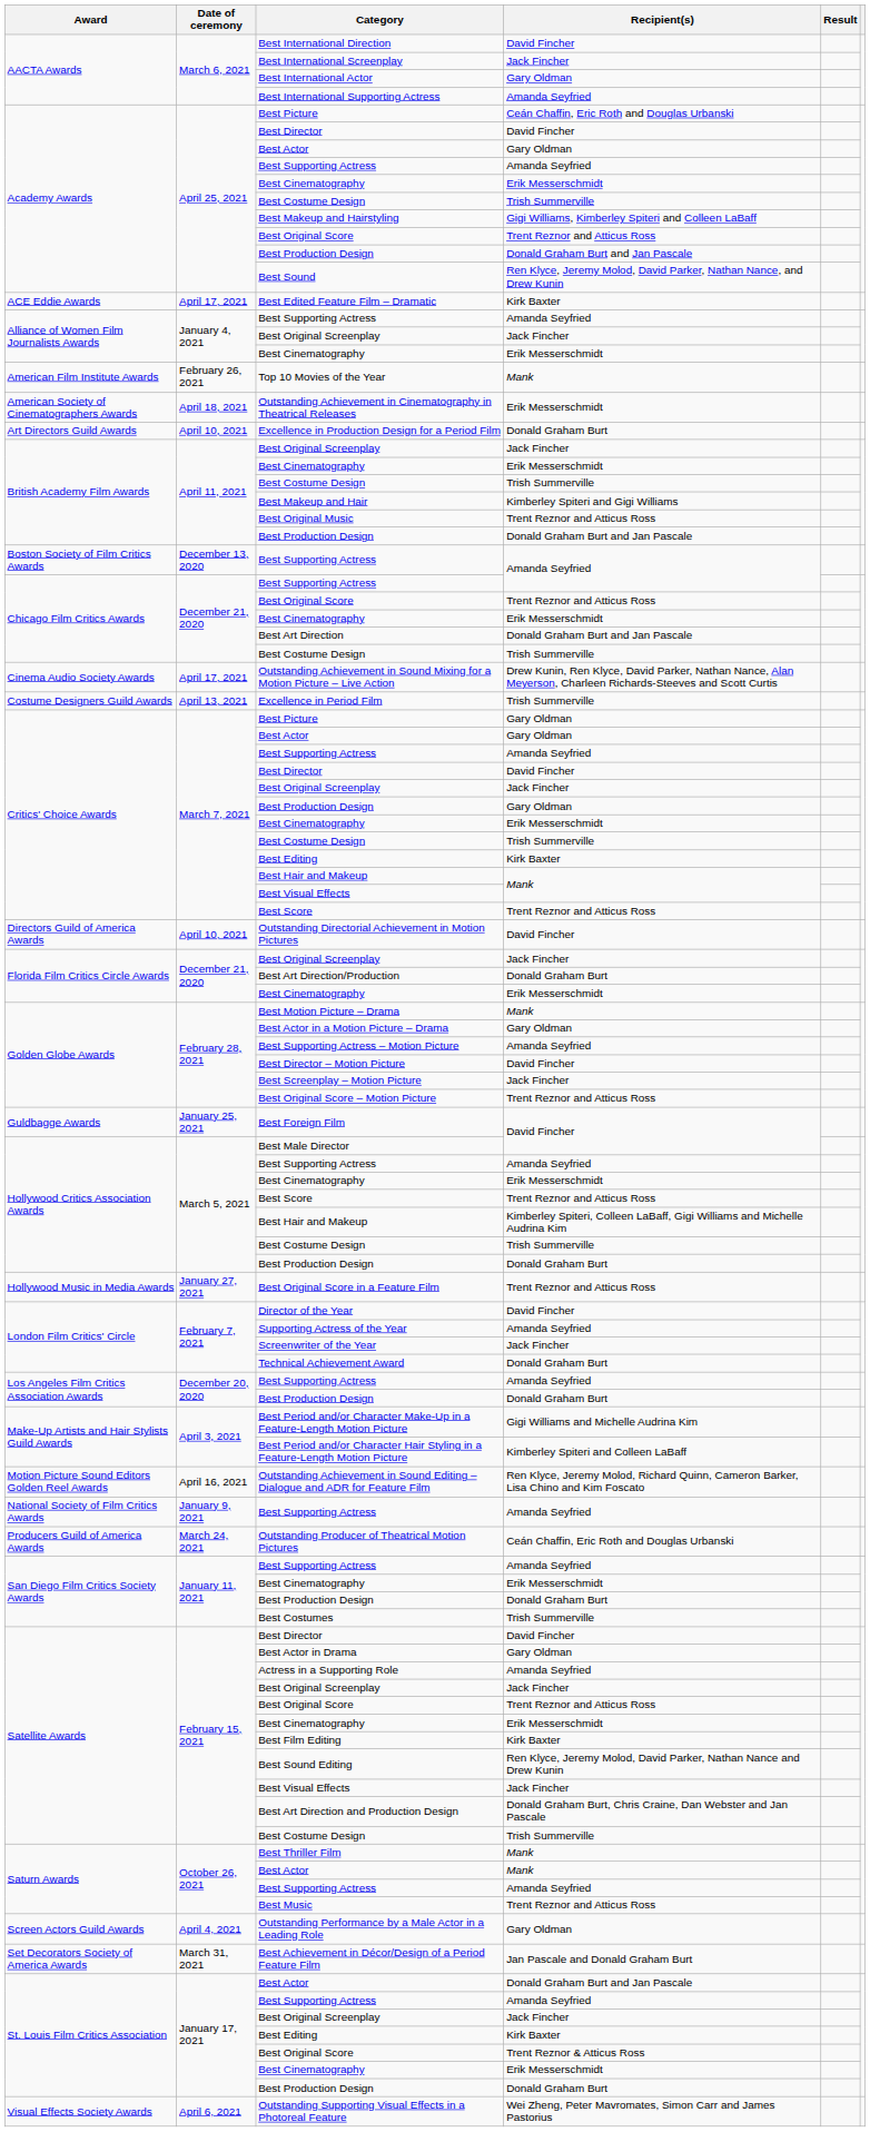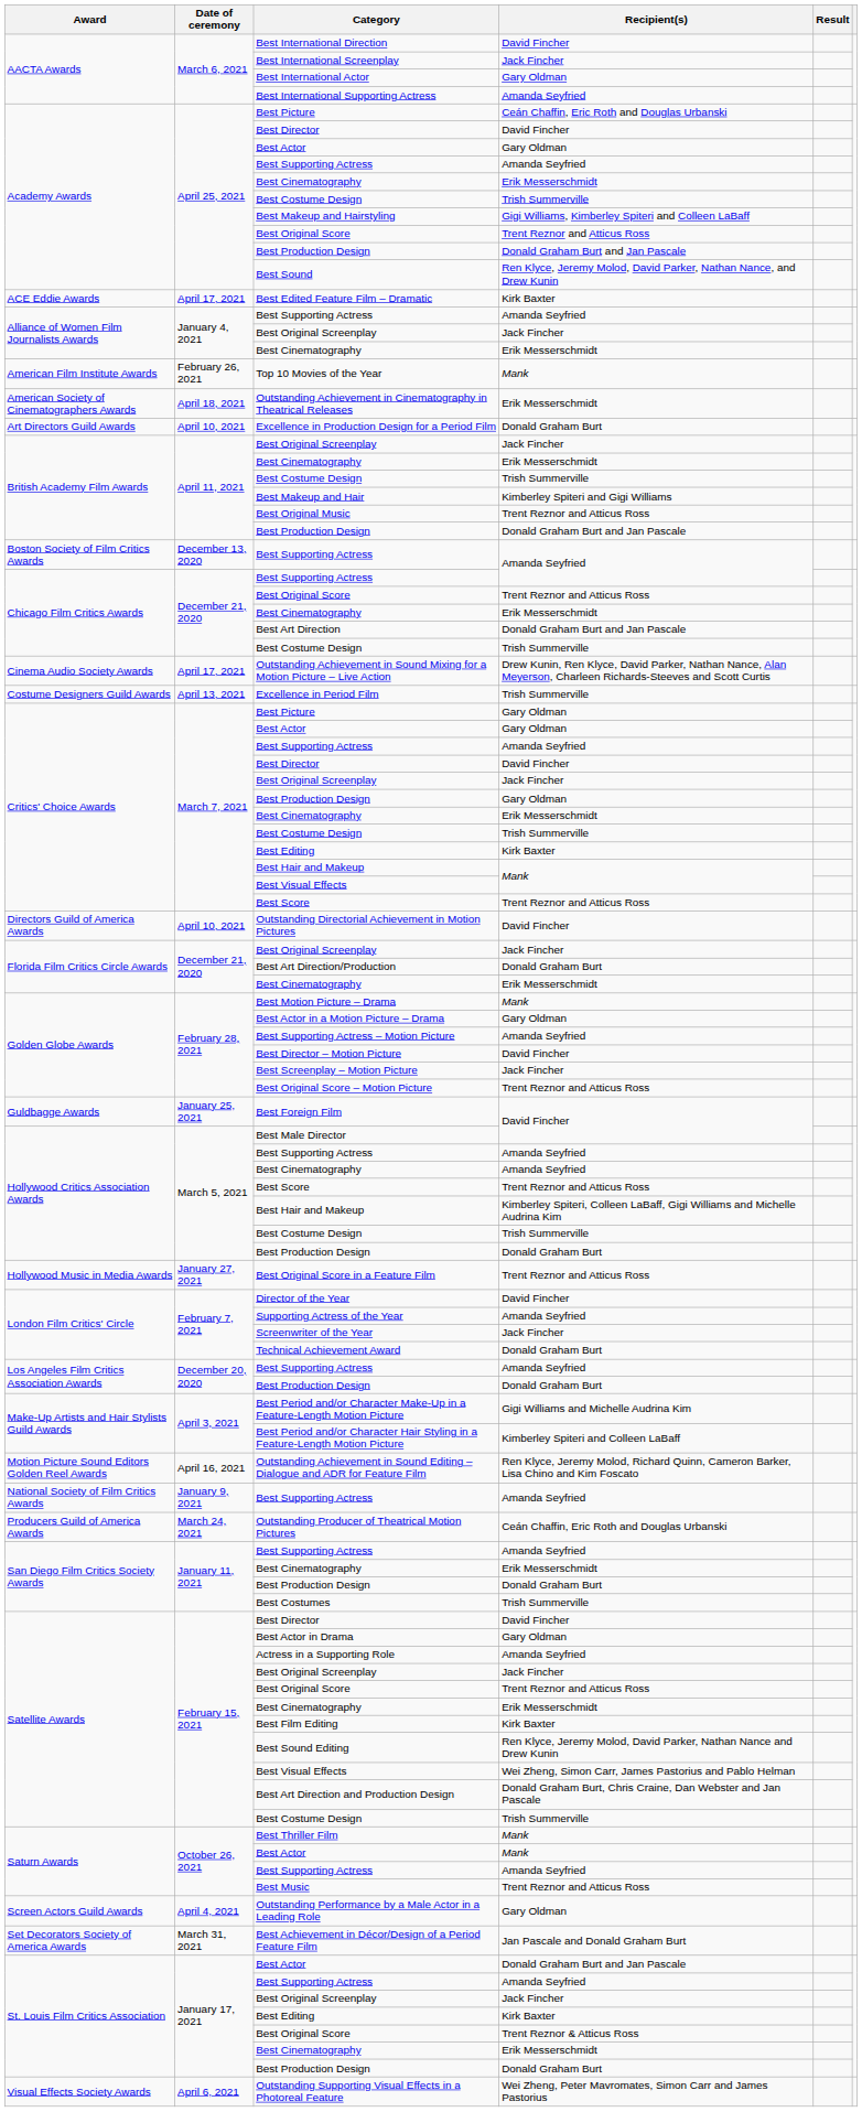Hollywood Critics Association Awards / Best Cinematography | Recipient(s): Erik Messerschmidt -> Amanda Seyfried
Satellite Awards / Best Visual Effects | Recipient(s): Jack Fincher -> Wei Zheng, Simon Carr, James Pastorius and Pablo Helman
